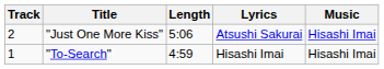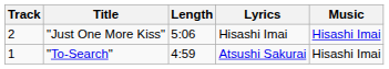"Just One More Kiss" | Lyrics: Atsushi Sakurai -> Hisashi Imai
"To-Search" | Lyrics: Hisashi Imai -> Atsushi Sakurai
